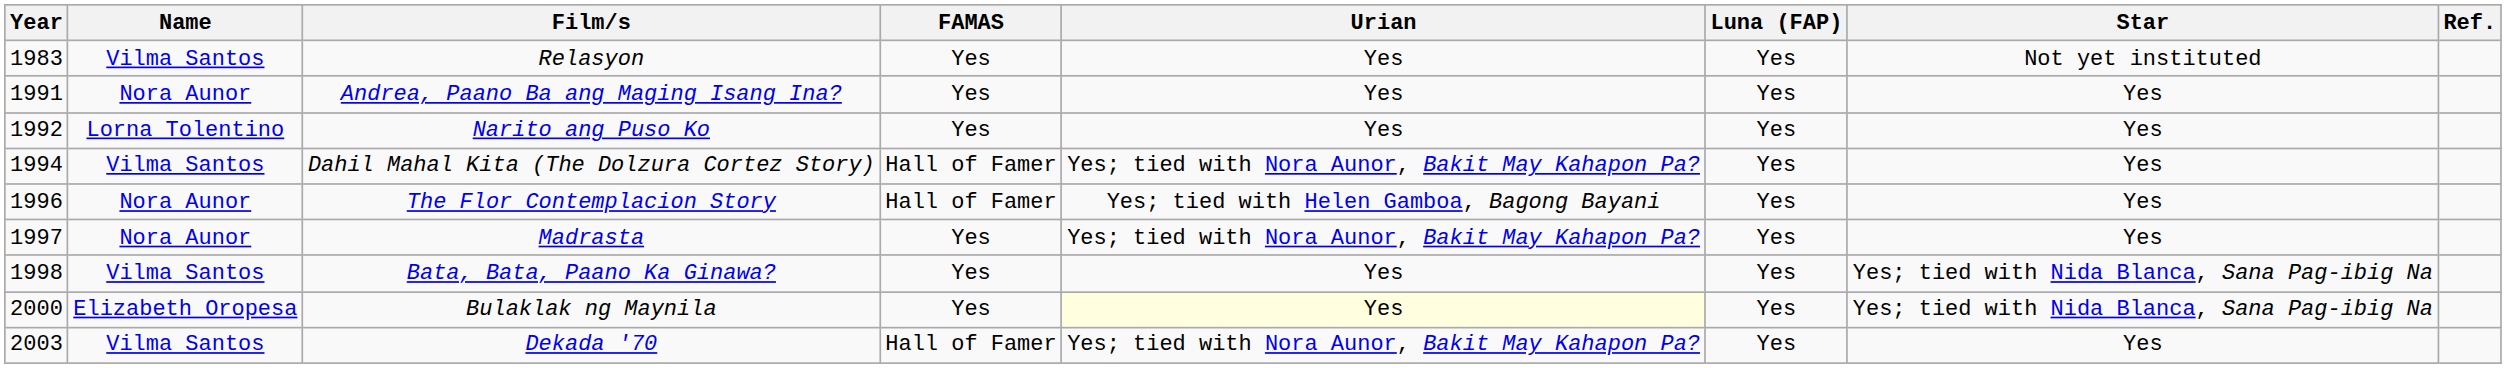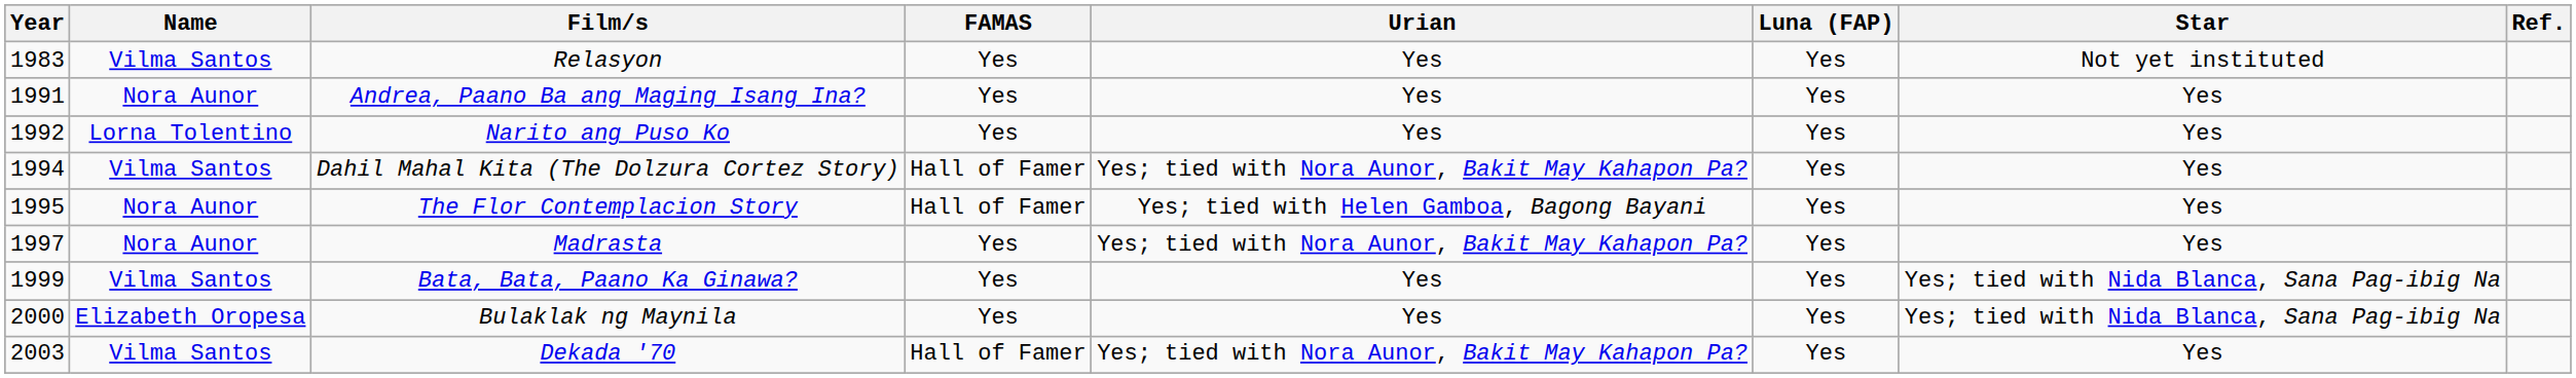The Flor Contemplacion Story | Year: 1996 -> 1995
Bata, Bata, Paano Ka Ginawa? | Year: 1998 -> 1999
Bulaklak ng Maynila | Urian: lightyellow background -> no background
